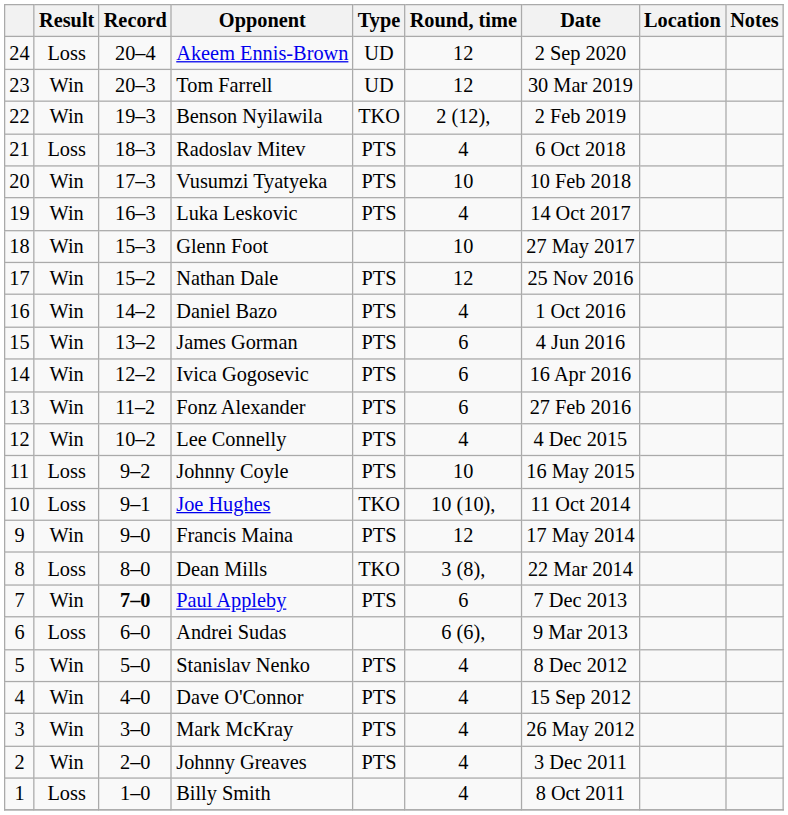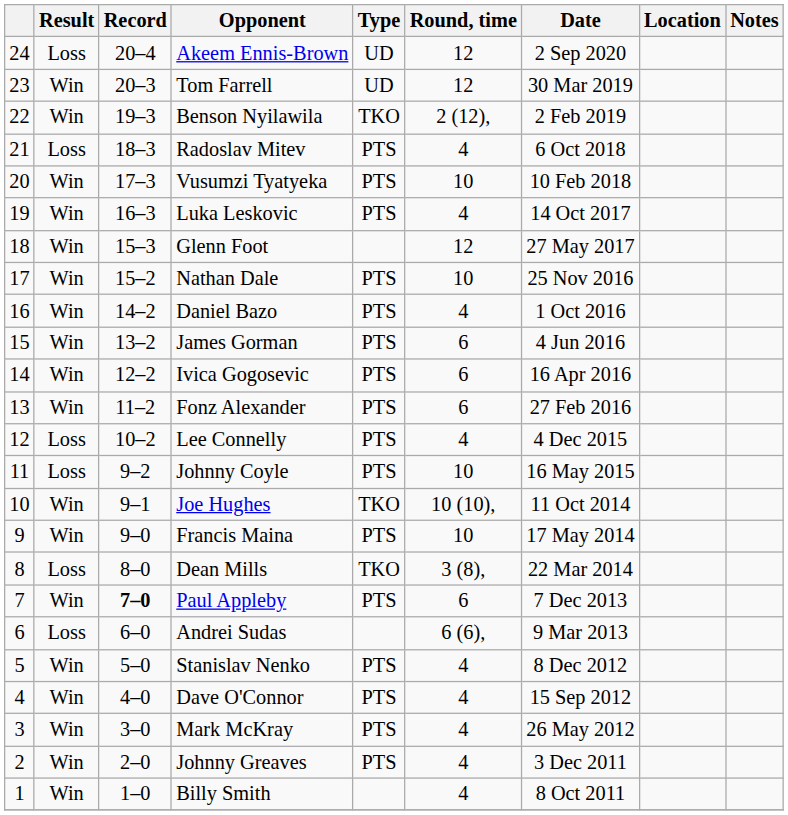Glenn Foot | Round, time: 10 -> 12
Nathan Dale | Round, time: 12 -> 10
Lee Connelly | Result: Win -> Loss
Joe Hughes | Result: Loss -> Win
Francis Maina | Round, time: 12 -> 10
Billy Smith | Result: Loss -> Win
